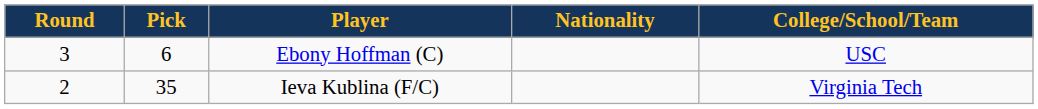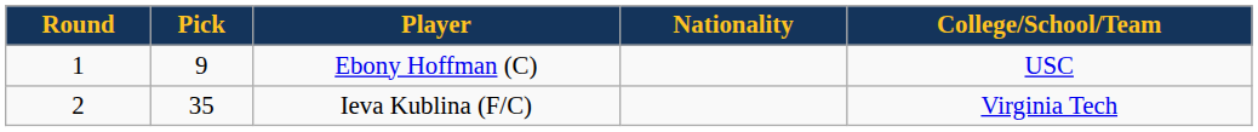Ebony Hoffman (C) | Round: 3 -> 1
Ebony Hoffman (C) | Pick: 6 -> 9
